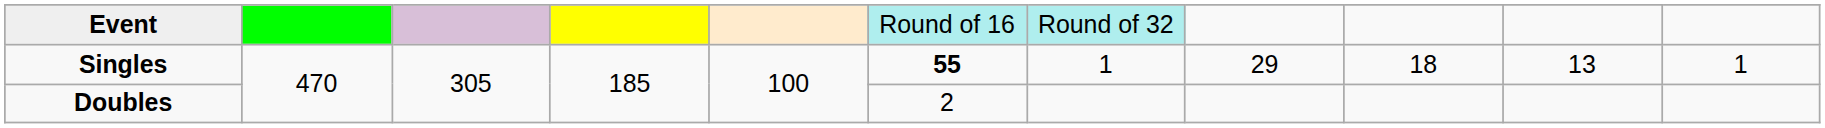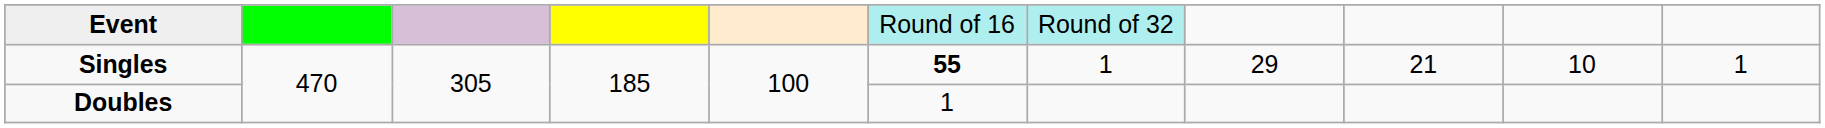Singles | column 9: 18 -> 21
Singles | column 10: 13 -> 10
Doubles | column 6: 2 -> 1
